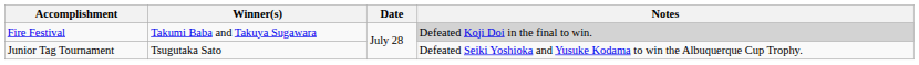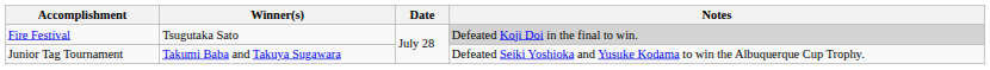Fire Festival | Winner(s): Takumi Baba and Takuya Sugawara -> Tsugutaka Sato
Junior Tag Tournament | Winner(s): Tsugutaka Sato -> Takumi Baba and Takuya Sugawara
